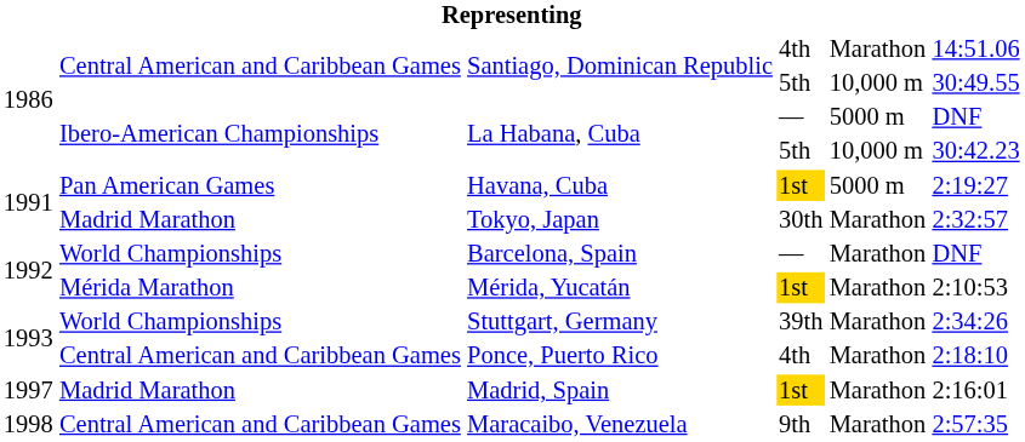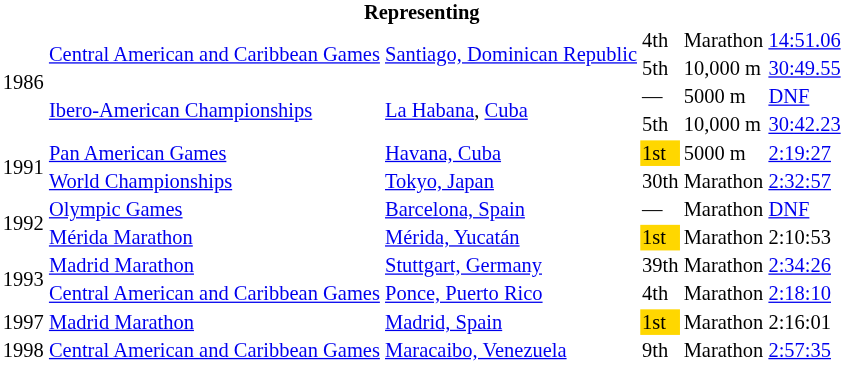Tokyo, Japan | column 2: Madrid Marathon -> World Championships
Barcelona, Spain | column 2: World Championships -> Olympic Games
Stuttgart, Germany | column 2: World Championships -> Madrid Marathon
